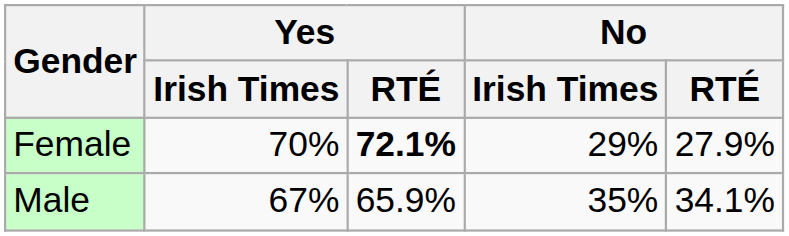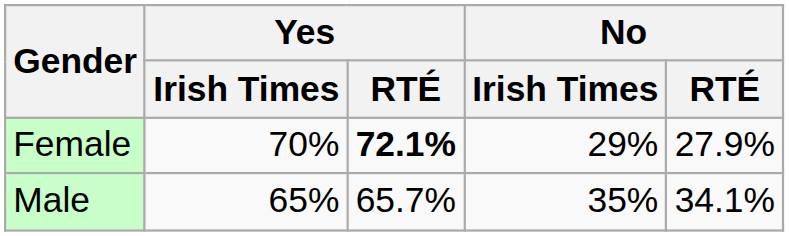Male | Yes / Irish Times: 67% -> 65%
Male | Yes / RTÉ: 65.9% -> 65.7%
